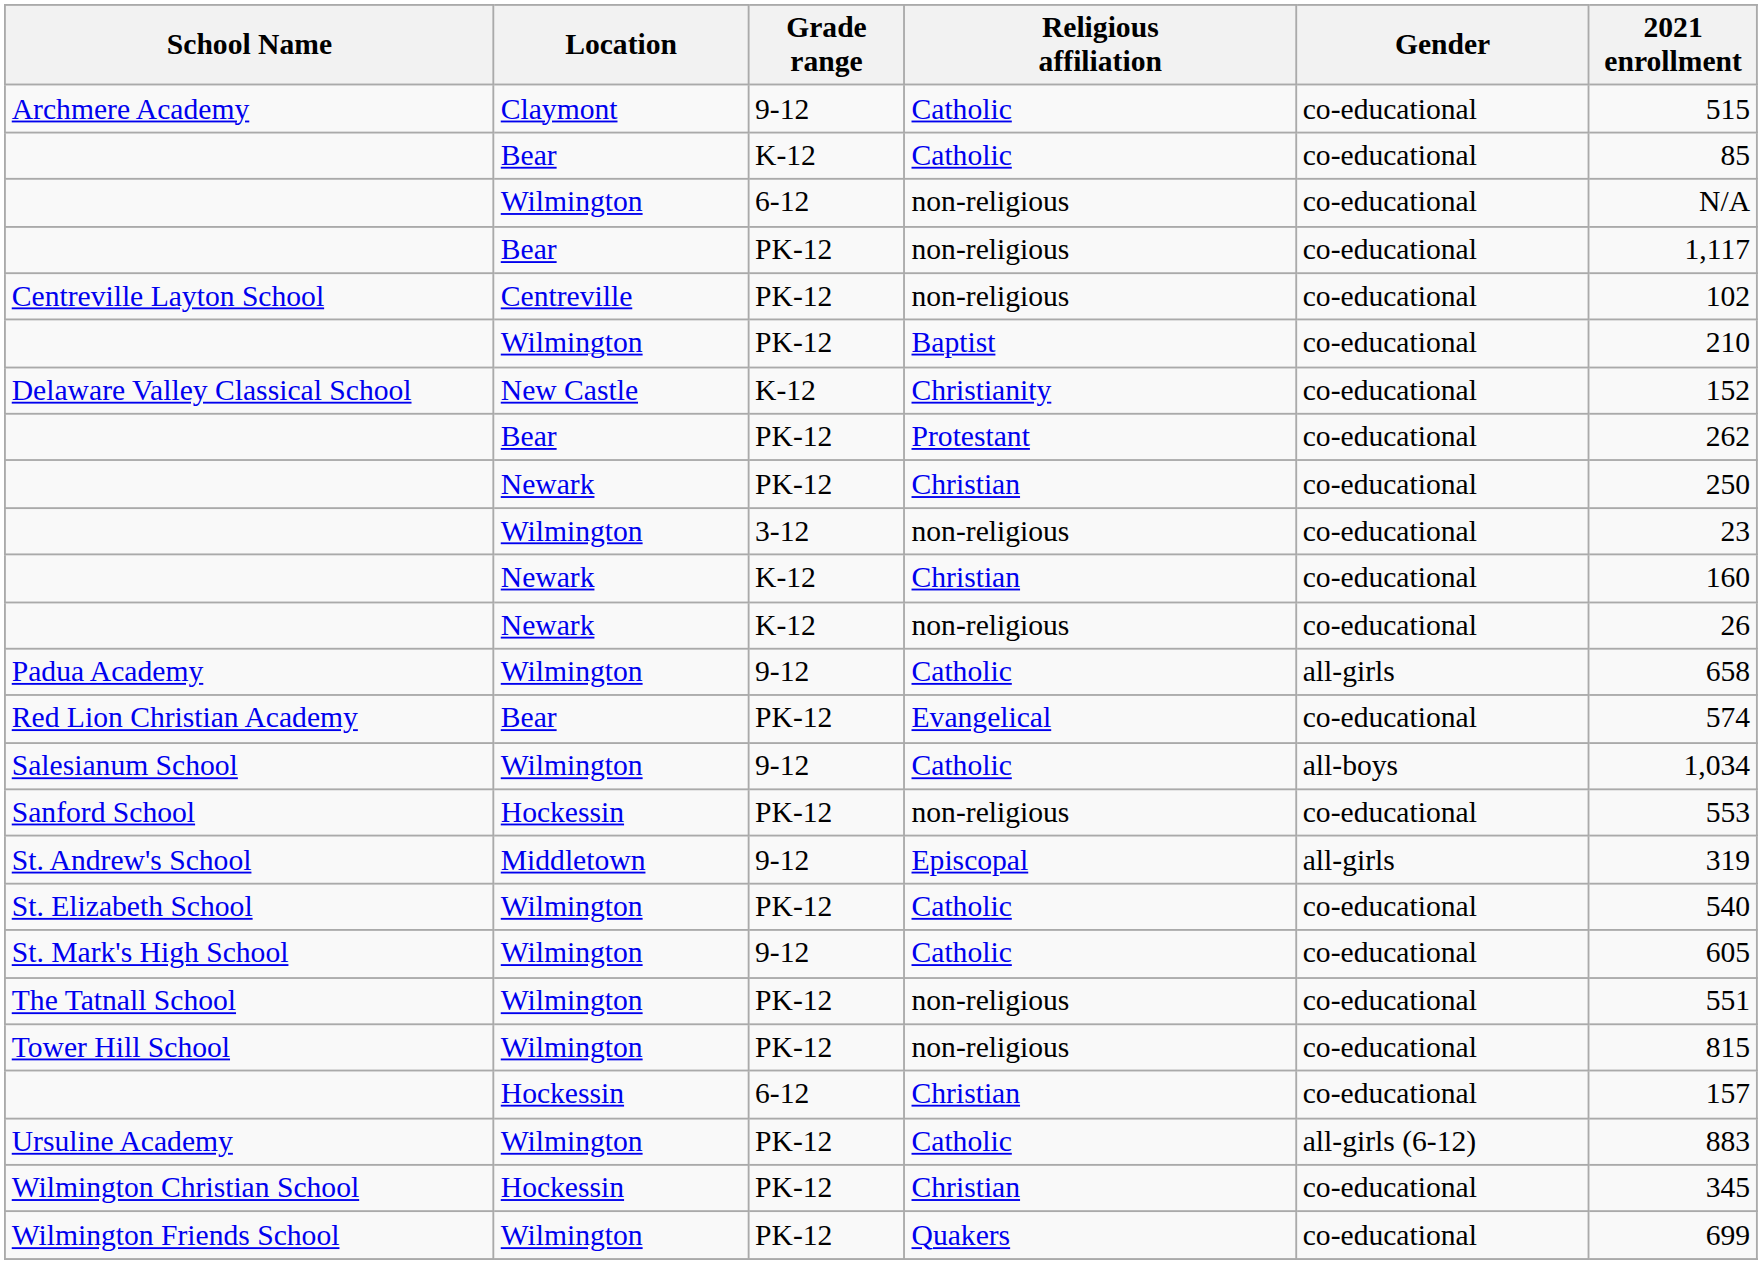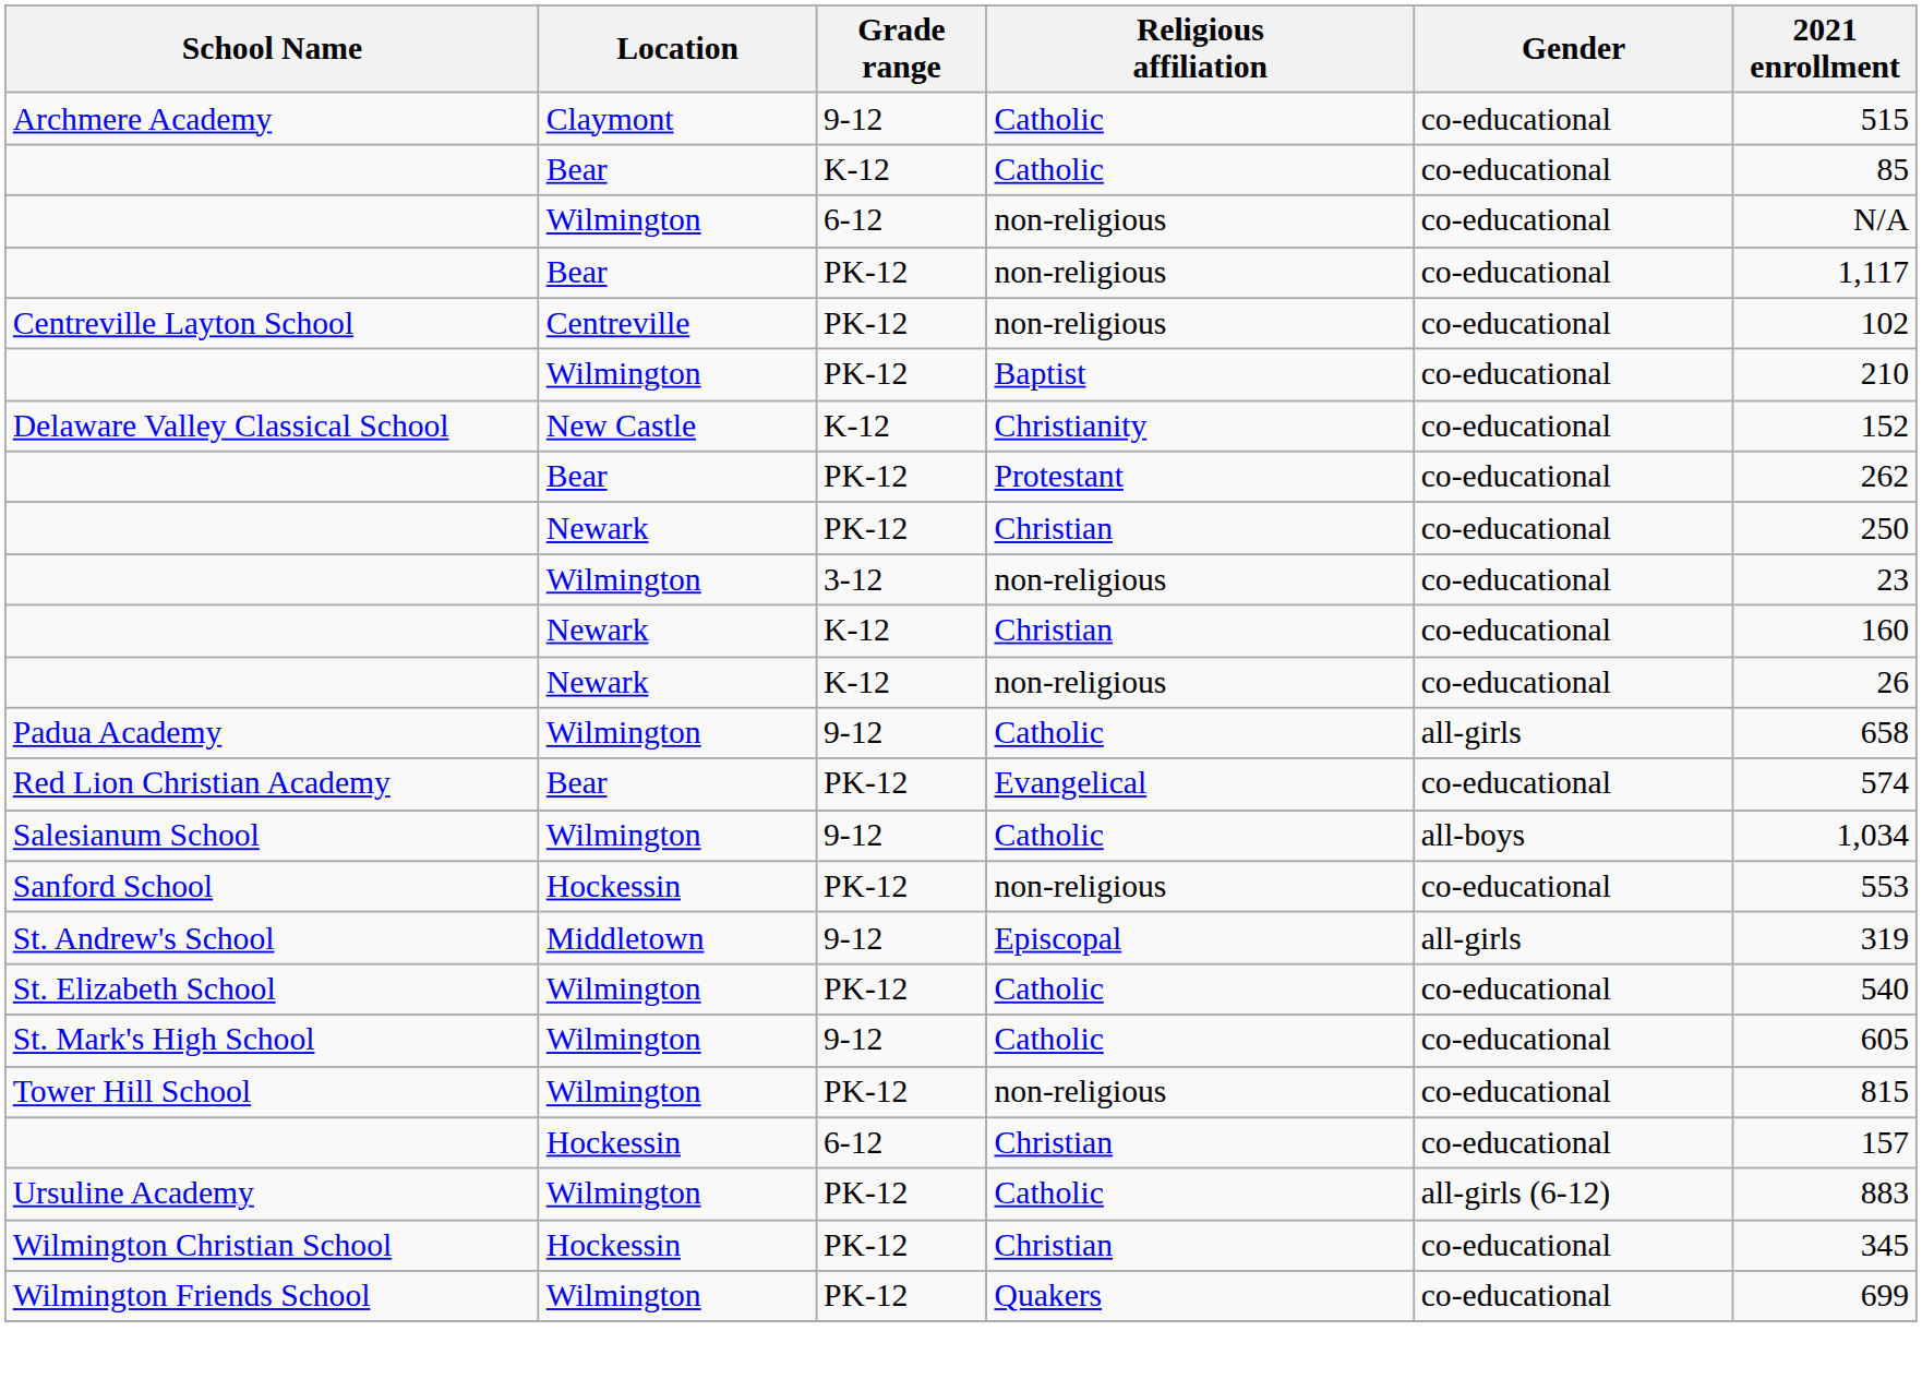- row: The Tatnall School | Wilmington | PK-12 | non-religious | co-educational | 551
